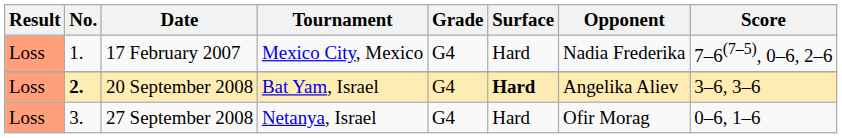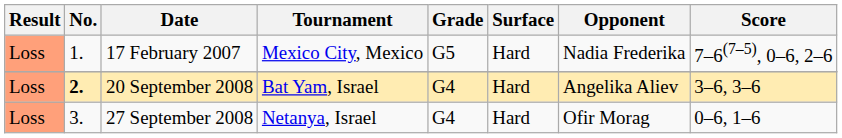17 February 2007 | Grade: G4 -> G5
20 September 2008 | Surface: bold -> normal
